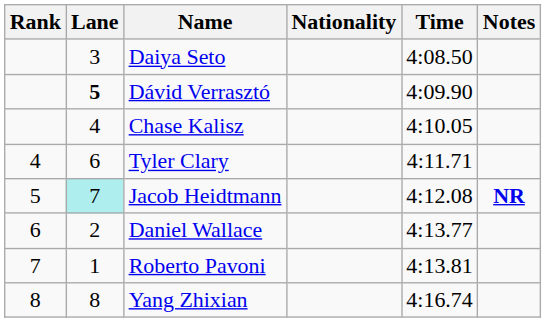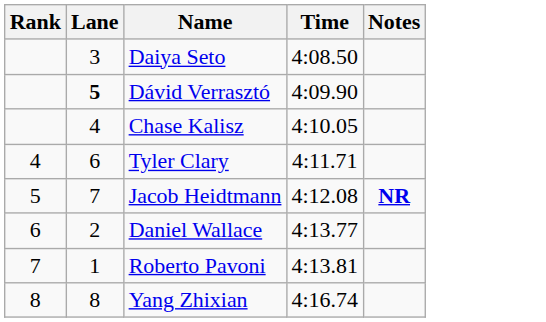- column: Nationality
Jacob Heidtmann | Lane: paleturquoise background -> no background
